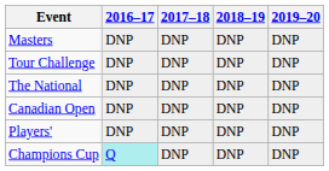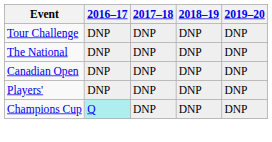- row: Masters | DNP | DNP | DNP | DNP
